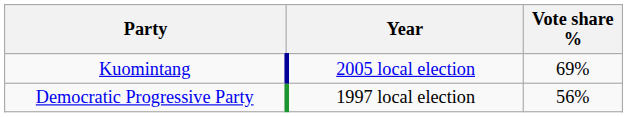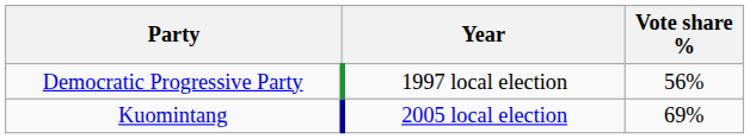rows swapped: Democratic Progressive Party <-> Kuomintang
